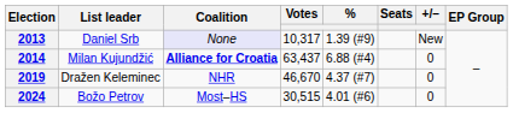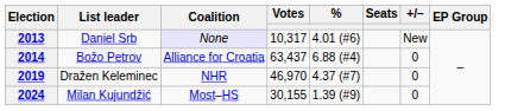2013 | %: 1.39 (#9) -> 4.01 (#6)
2014 | List leader: Milan Kujundžić -> Božo Petrov
2014 | Coalition: bold -> normal
2019 | Votes: 46,670 -> 46,970
2024 | List leader: Božo Petrov -> Milan Kujundžić
2024 | Votes: 30,515 -> 30,155
2024 | %: 4.01 (#6) -> 1.39 (#9)
